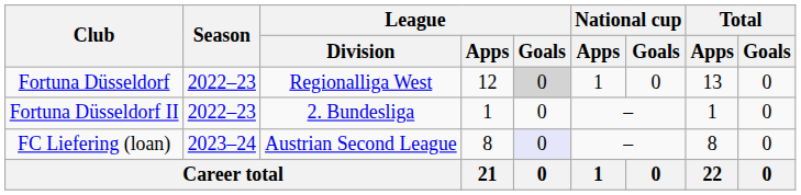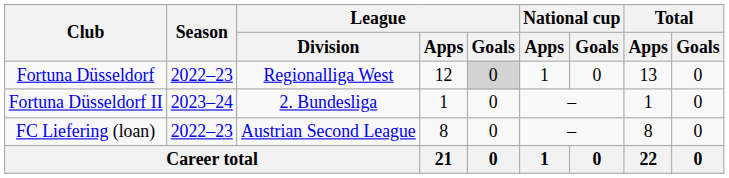Fortuna Düsseldorf II | Season: 2022–23 -> 2023–24
FC Liefering (loan) | Season: 2023–24 -> 2022–23
FC Liefering (loan) | League / Goals: lavender background -> no background
